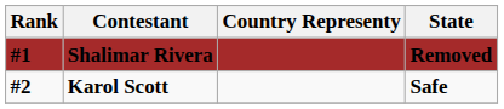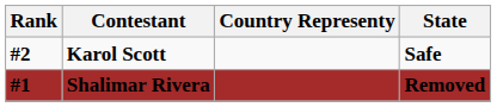rows swapped: Shalimar Rivera <-> Karol Scott
